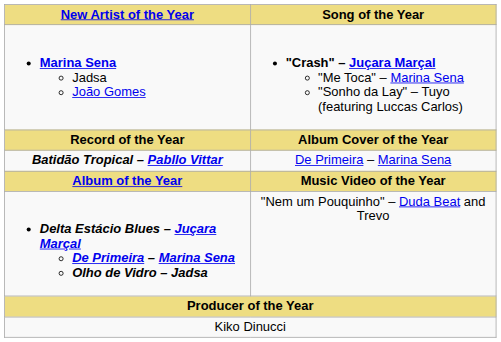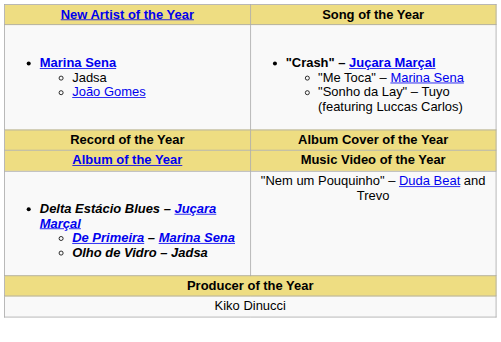- row: Batidão Tropical – Pabllo Vittar | De Primeira – Marina Sena
